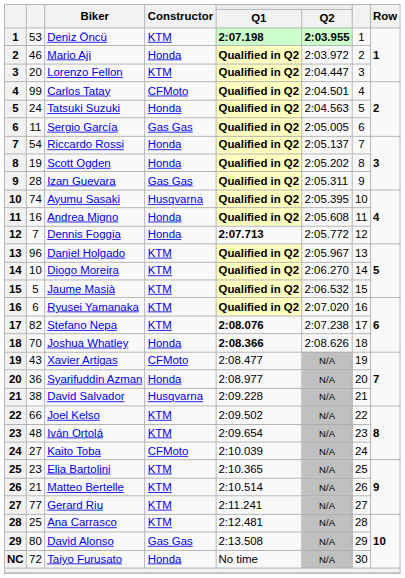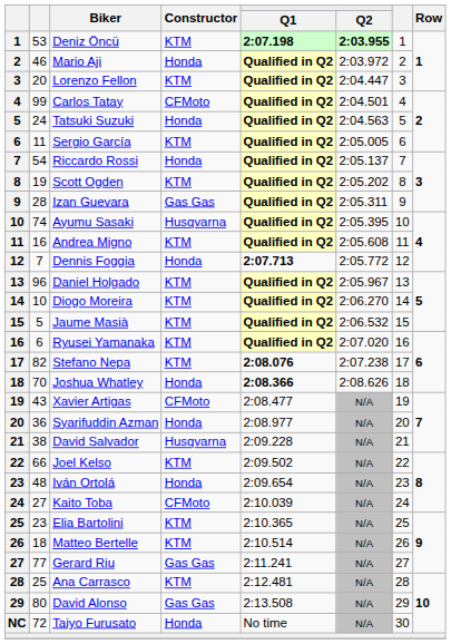Sergio García | Constructor: Gas Gas -> KTM
Scott Ogden | Constructor: Honda -> KTM
Andrea Migno | Constructor: Honda -> KTM
Iván Ortolá | Constructor: KTM -> Honda
Matteo Bertelle | column 2: 21 -> 18
Gerard Riu | Constructor: KTM -> Gas Gas
